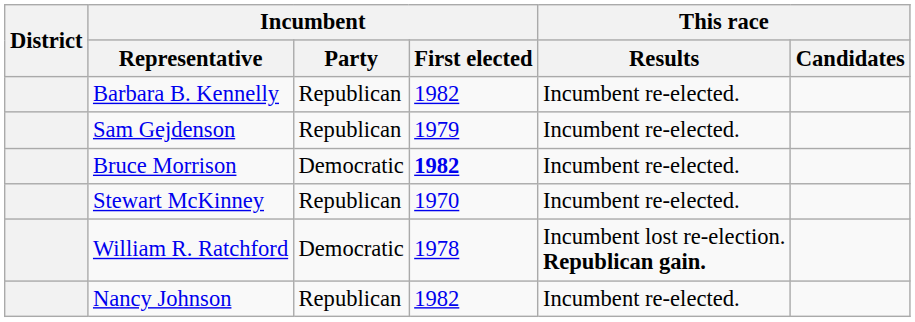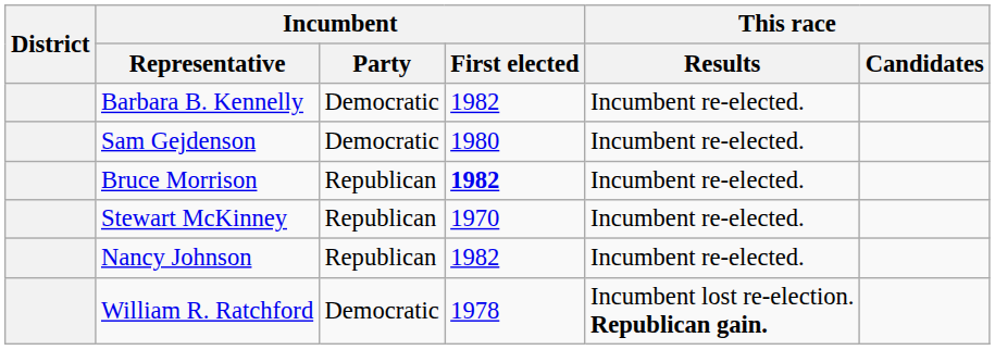Barbara B. Kennelly | Incumbent / Party: Republican -> Democratic
Sam Gejdenson | Incumbent / Party: Republican -> Democratic
Sam Gejdenson | Incumbent / First elected: 1979 -> 1980
Bruce Morrison | Incumbent / Party: Democratic -> Republican
rows swapped: William R. Ratchford <-> Nancy Johnson
